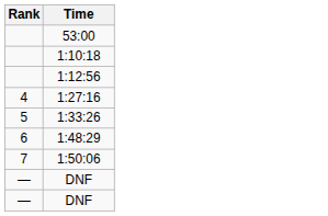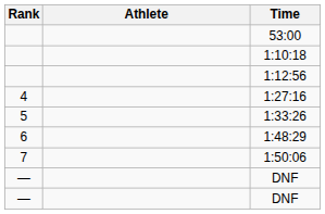+ column: Athlete
